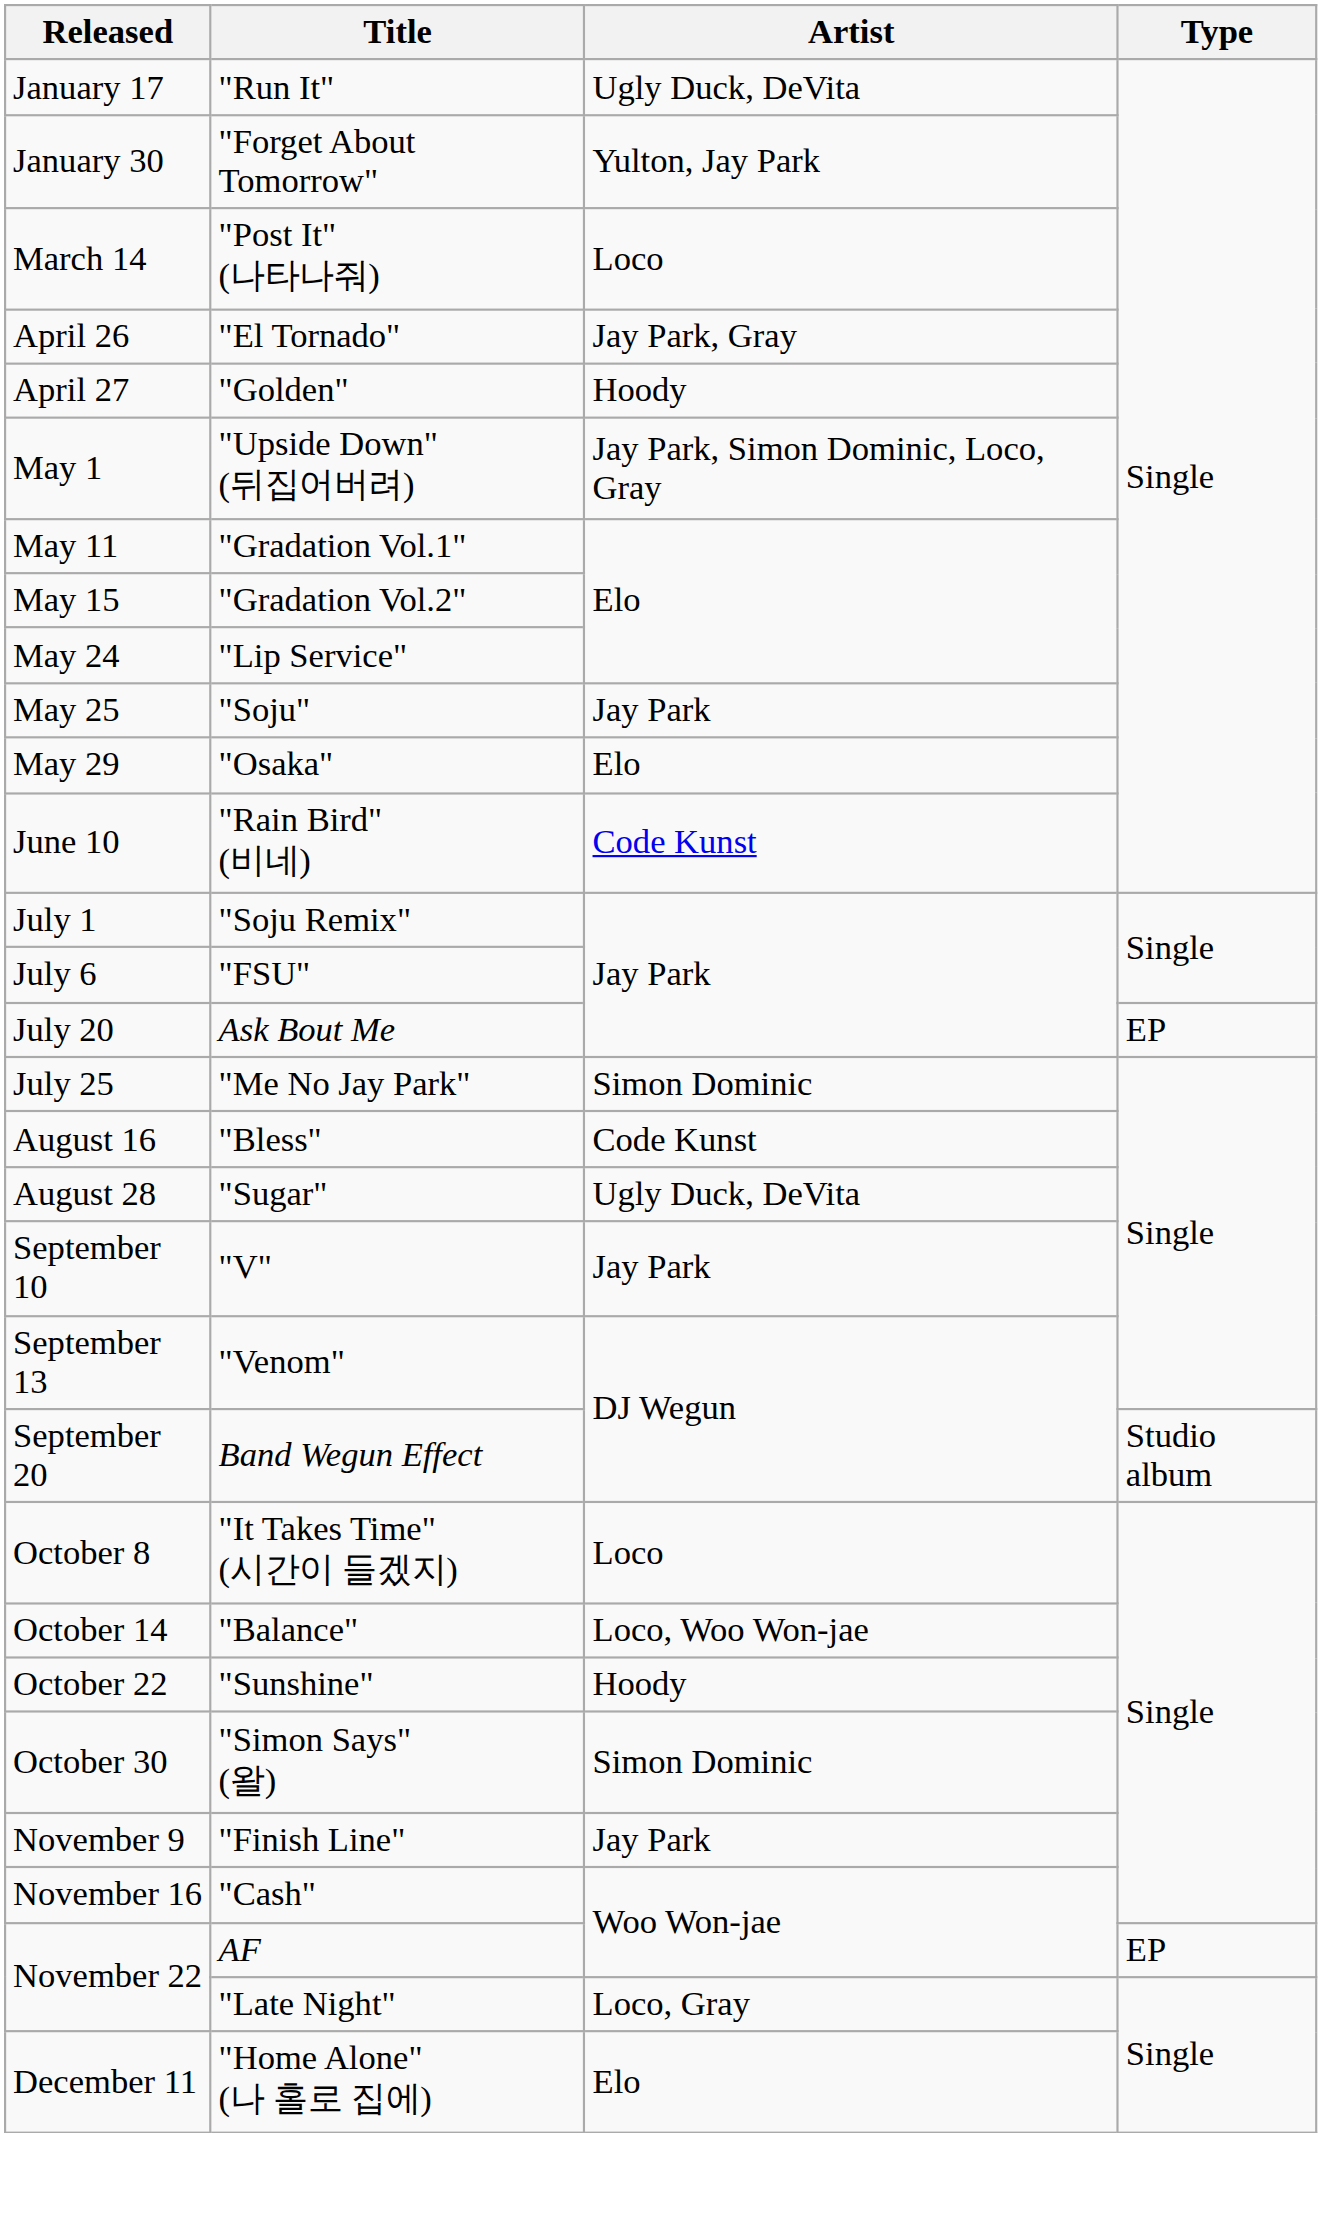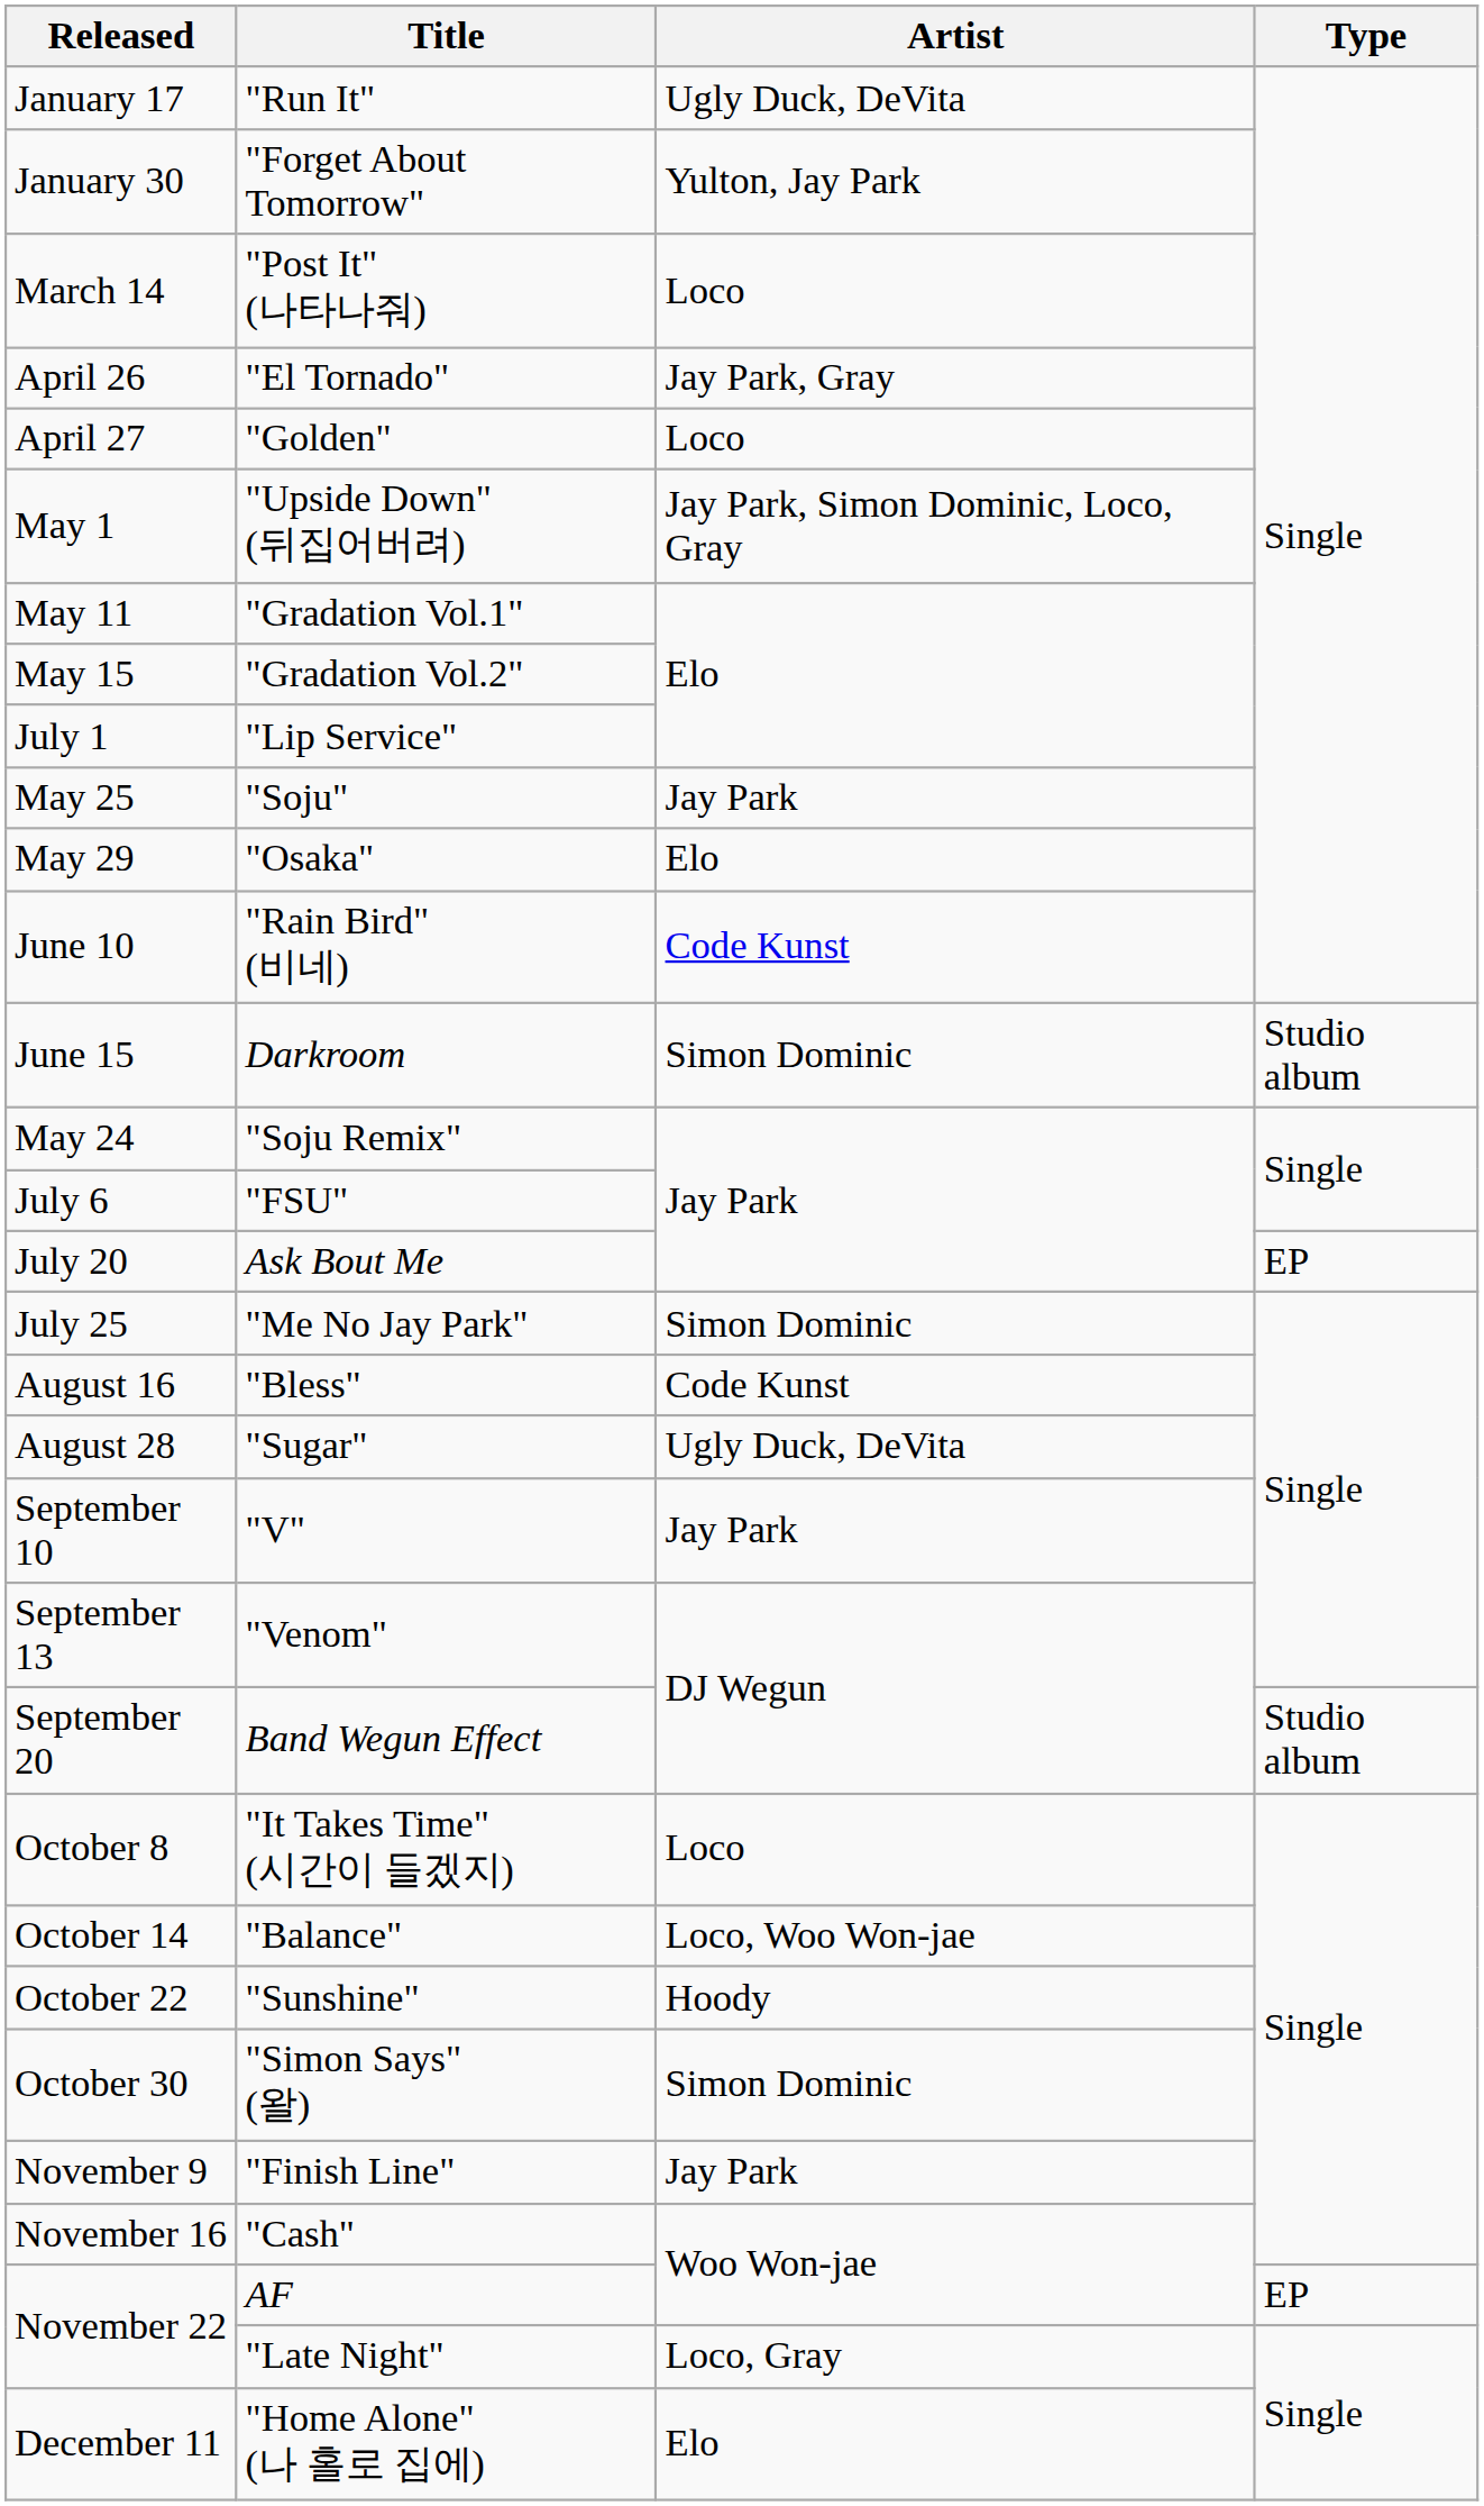"Golden" | Artist: Hoody -> Loco
"Lip Service" | Released: May 24 -> July 1
+ row: June 15 | Darkroom | Simon Dominic | Studio album
"Soju Remix" | Released: July 1 -> May 24
